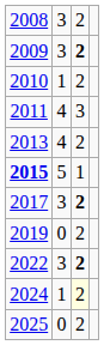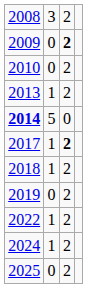2009 | column 2: 3 -> 0
2010 | column 2: 1 -> 0
- row: 2011 | 4 | 3
2013 | column 2: 4 -> 1
+ row: 2014 | 5 | 0
- row: 2015 | 5 | 1
2017 | column 2: 3 -> 1
+ row: 2018 | 1 | 2
2022 | column 2: 3 -> 1
2022 | column 3: bold -> normal
2024 | column 3: lightyellow background -> no background
